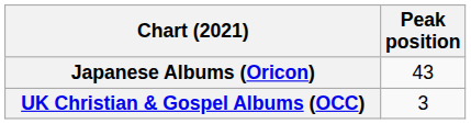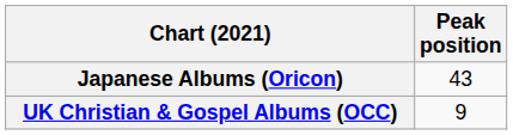UK Christian & Gospel Albums (OCC) | Peak position: 3 -> 9
